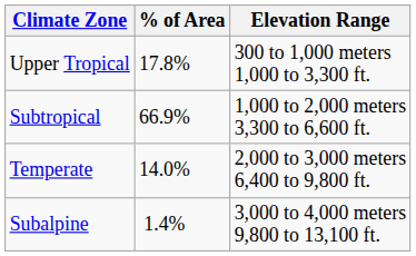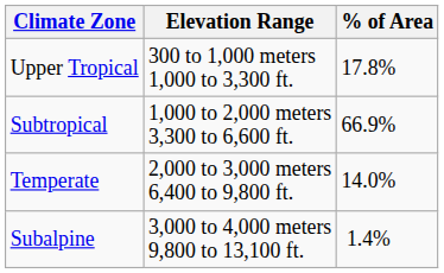columns swapped: Elevation Range <-> % of Area
